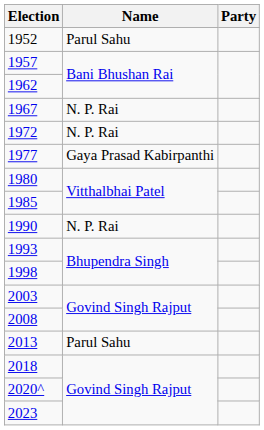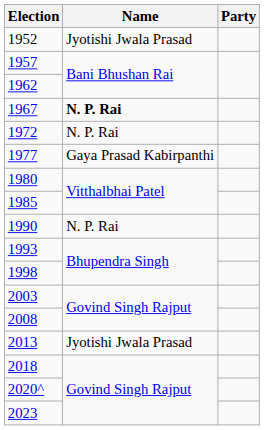1952 | Name: Parul Sahu -> Jyotishi Jwala Prasad
1967 | Name: normal -> bold
2013 | Name: Parul Sahu -> Jyotishi Jwala Prasad
